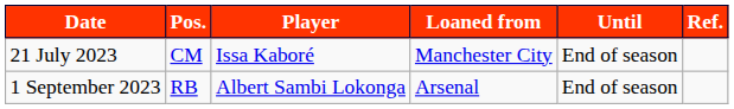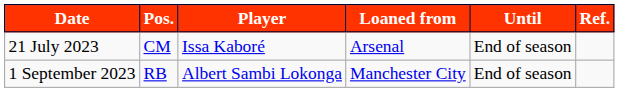21 July 2023 | Loaned from: Manchester City -> Arsenal
1 September 2023 | Loaned from: Arsenal -> Manchester City
